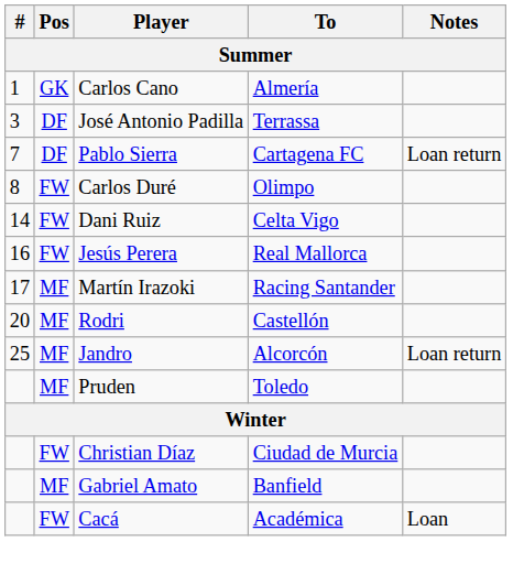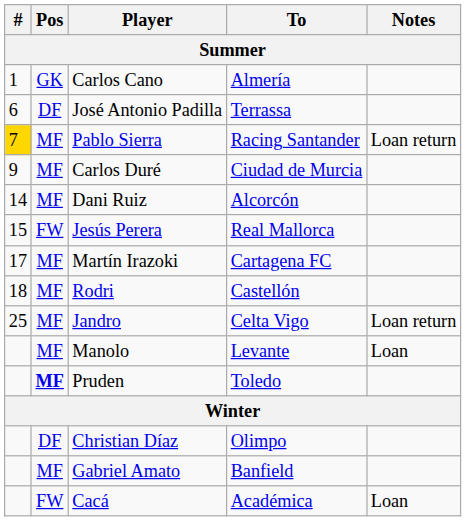José Antonio Padilla | #: 3 -> 6
Pablo Sierra | #: no background -> gold background
Pablo Sierra | Pos: DF -> MF
Pablo Sierra | To: Cartagena FC -> Racing Santander
Carlos Duré | #: 8 -> 9
Carlos Duré | Pos: FW -> MF
Carlos Duré | To: Olimpo -> Ciudad de Murcia
Dani Ruiz | Pos: FW -> MF
Dani Ruiz | To: Celta Vigo -> Alcorcón
Jesús Perera | #: 16 -> 15
Martín Irazoki | To: Racing Santander -> Cartagena FC
Rodri | #: 20 -> 18
Jandro | To: Alcorcón -> Celta Vigo
+ row: MF | Manolo | Levante | Loan
Pruden | Pos: normal -> bold
Christian Díaz | Pos: FW -> DF
Christian Díaz | To: Ciudad de Murcia -> Olimpo
